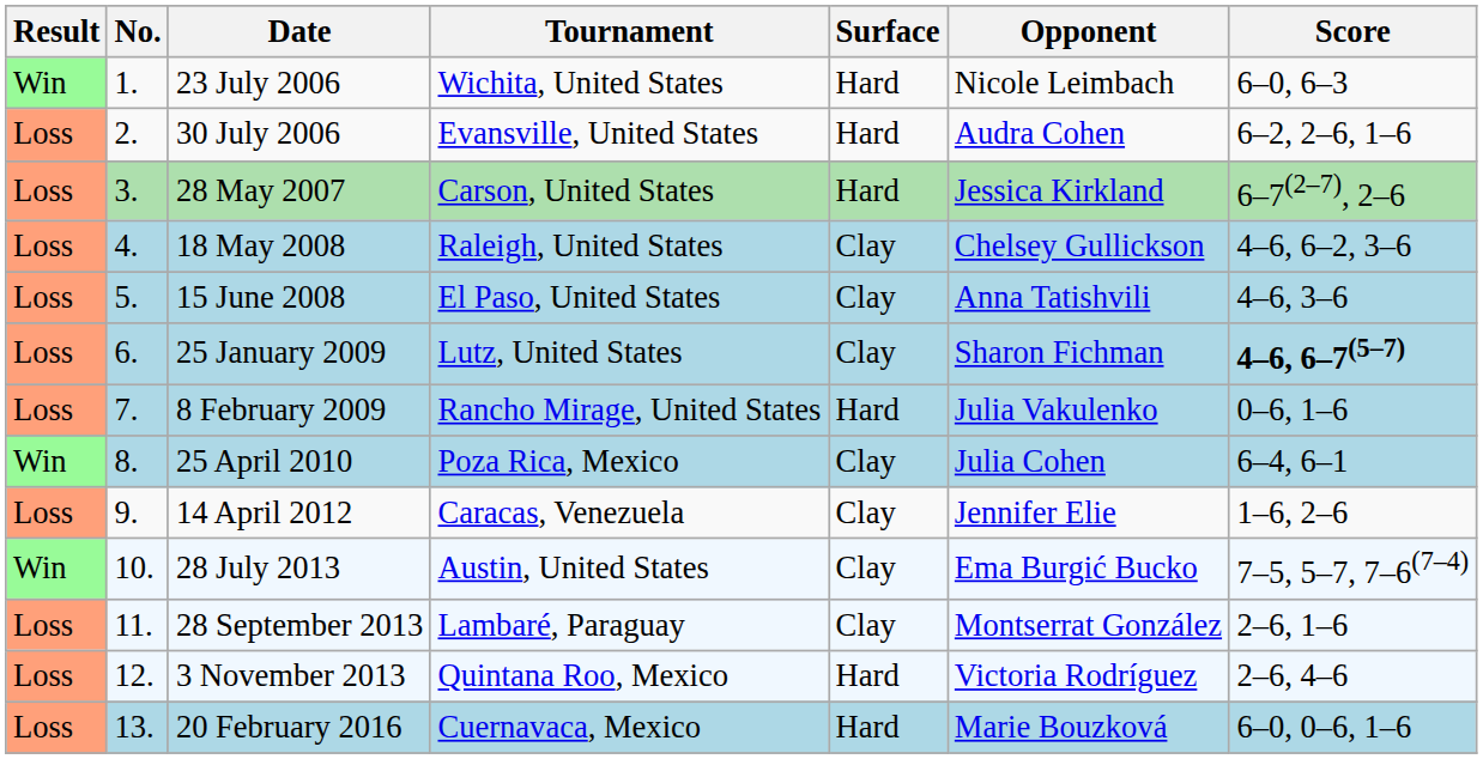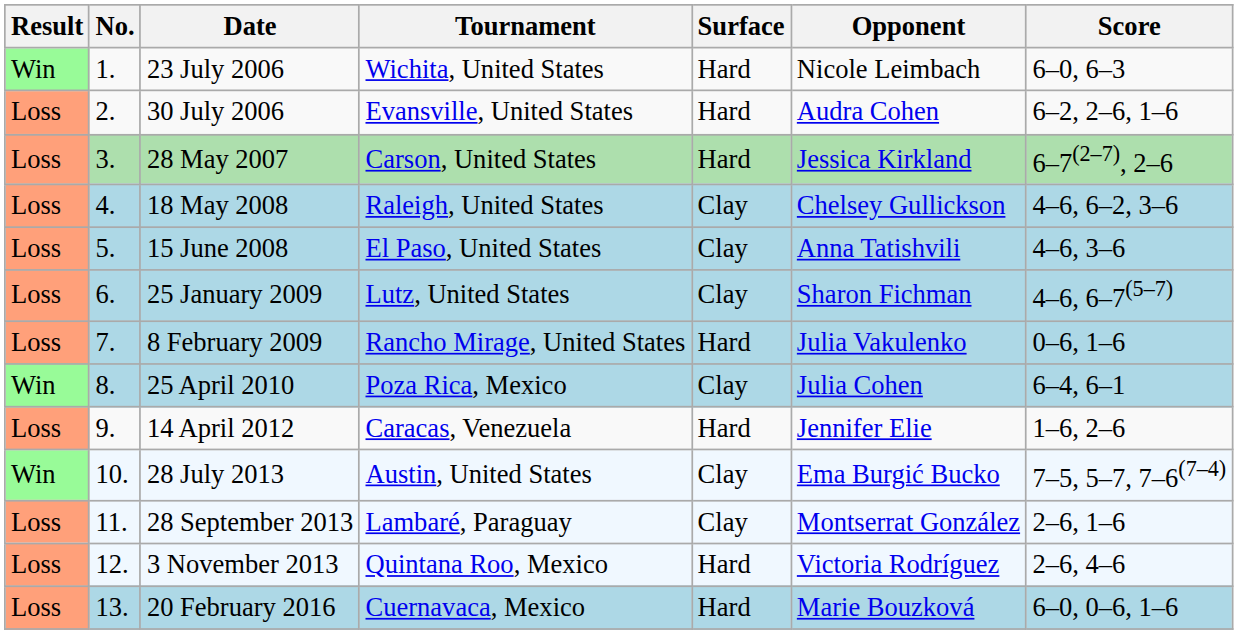25 January 2009 | Score: bold -> normal
14 April 2012 | Surface: Clay -> Hard
